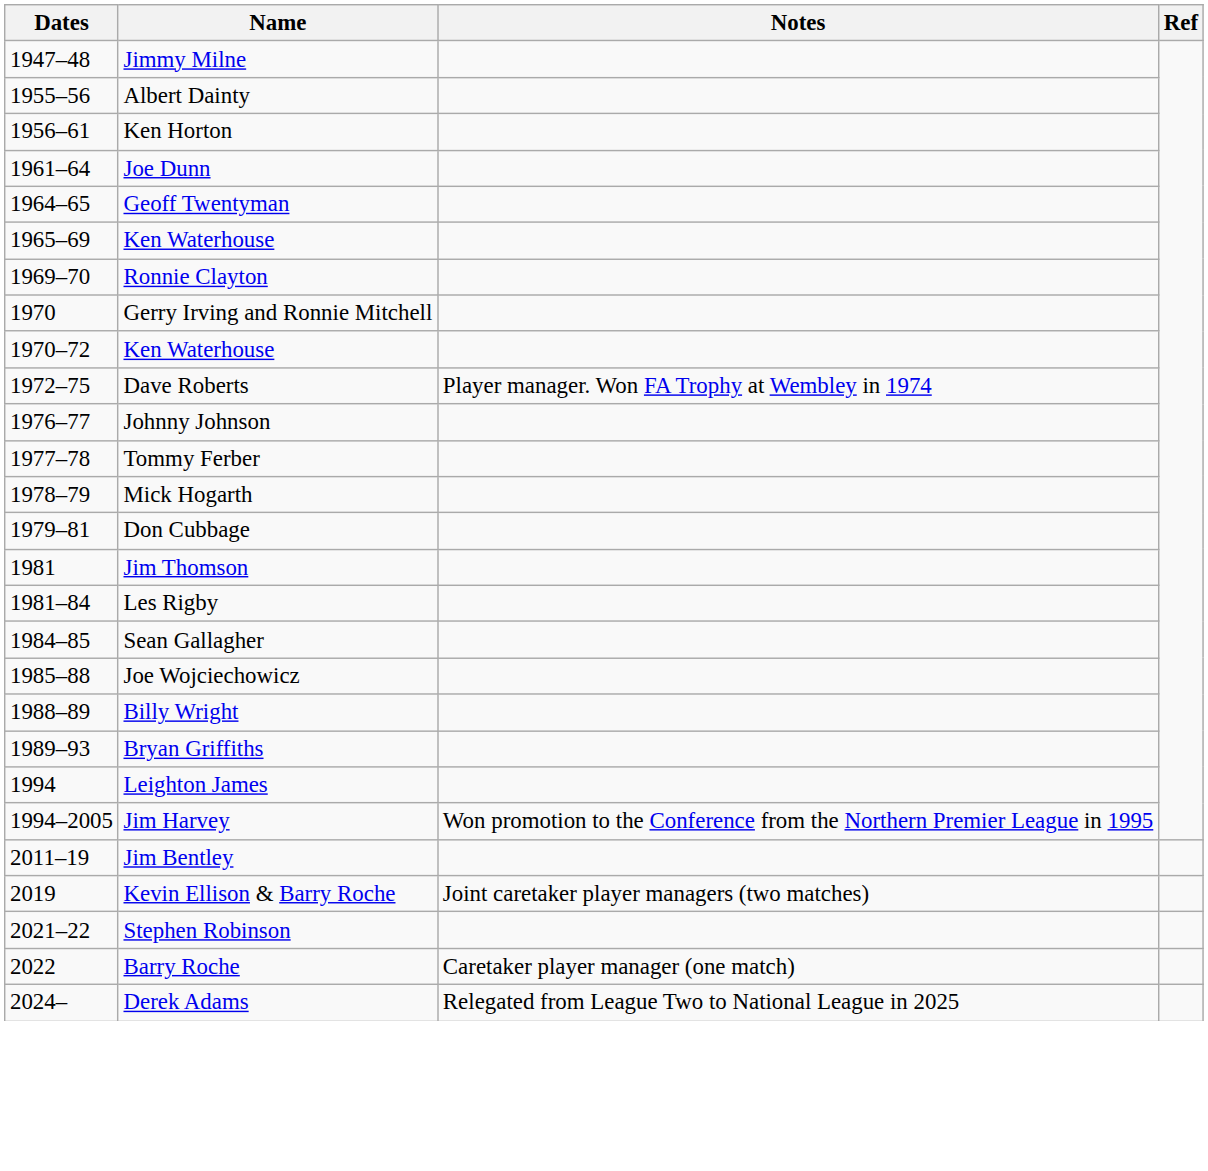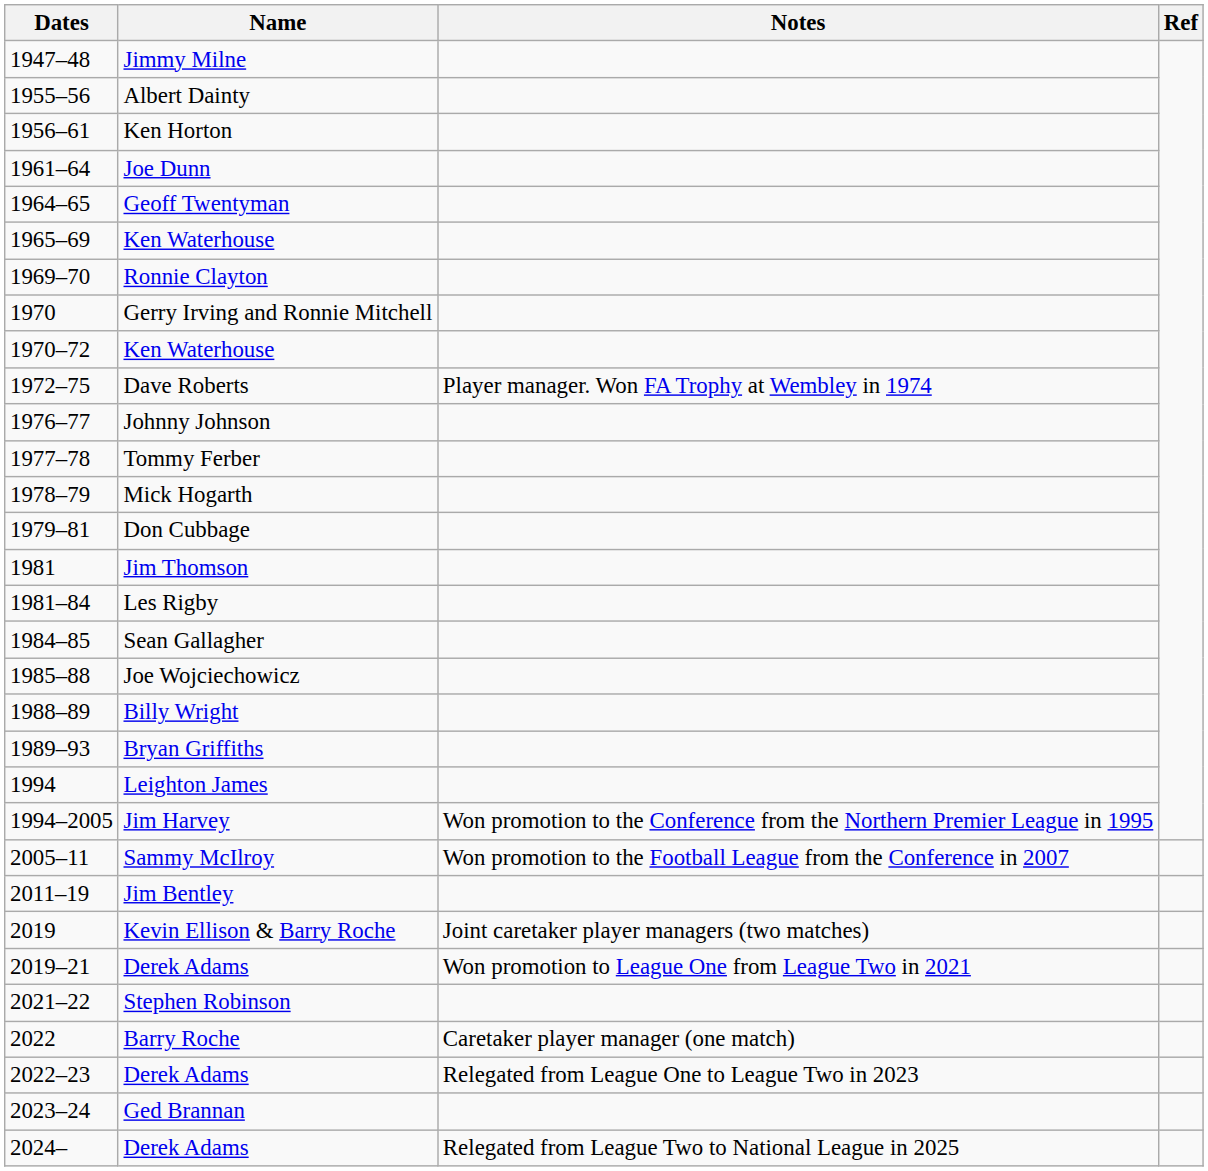+ row: 2005–11 | Sammy McIlroy | Won promotion to the Football League from the Conference in 2007
+ row: 2019–21 | Derek Adams | Won promotion to League One from League Two in 2021
+ row: 2022–23 | Derek Adams | Relegated from League One to League Two in 2023
+ row: 2023–24 | Ged Brannan
